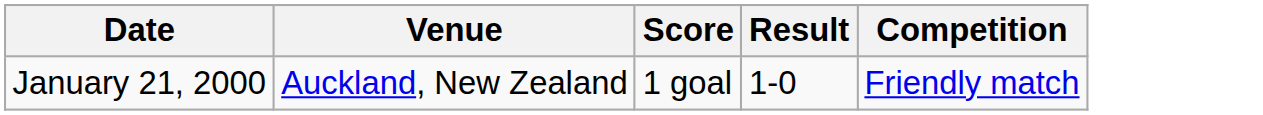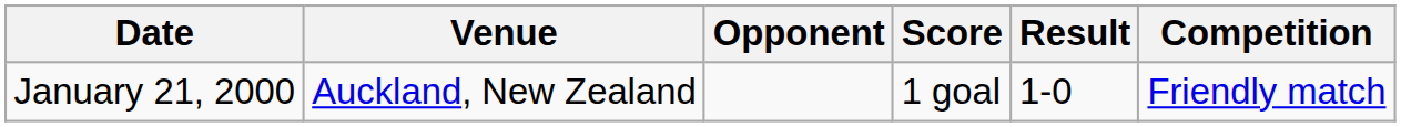+ column: Opponent
